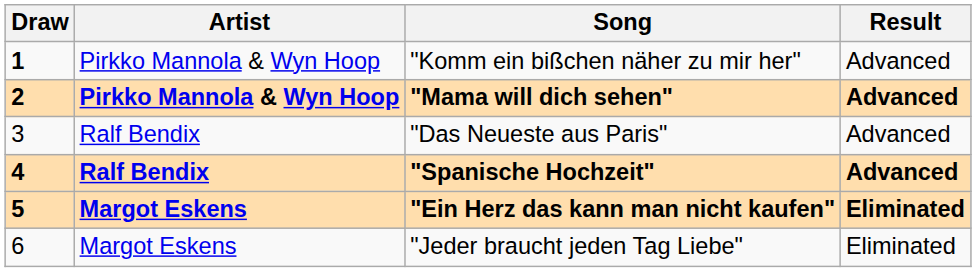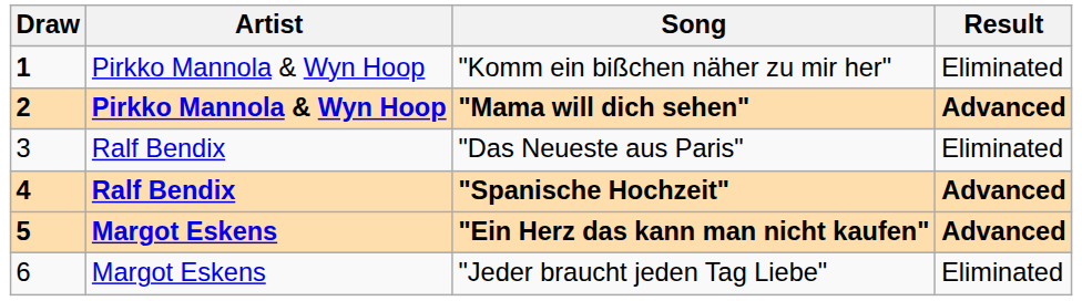"Komm ein bißchen näher zu mir her" | Result: Advanced -> Eliminated
"Das Neueste aus Paris" | Result: Advanced -> Eliminated
"Ein Herz das kann man nicht kaufen" | Result: Eliminated -> Advanced
